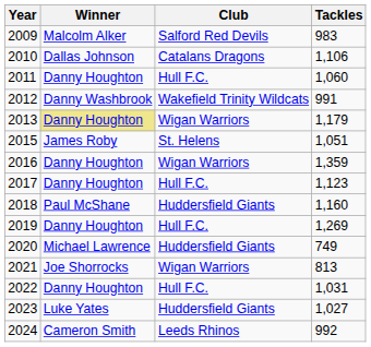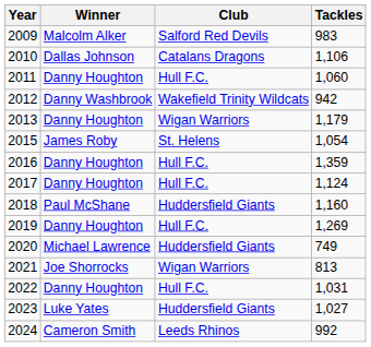2012 | Tackles: 991 -> 942
2013 | Winner: khaki background -> no background
2015 | Tackles: 1,051 -> 1,054
2016 | Club: Wigan Warriors -> Hull F.C.
2017 | Tackles: 1,123 -> 1,124
